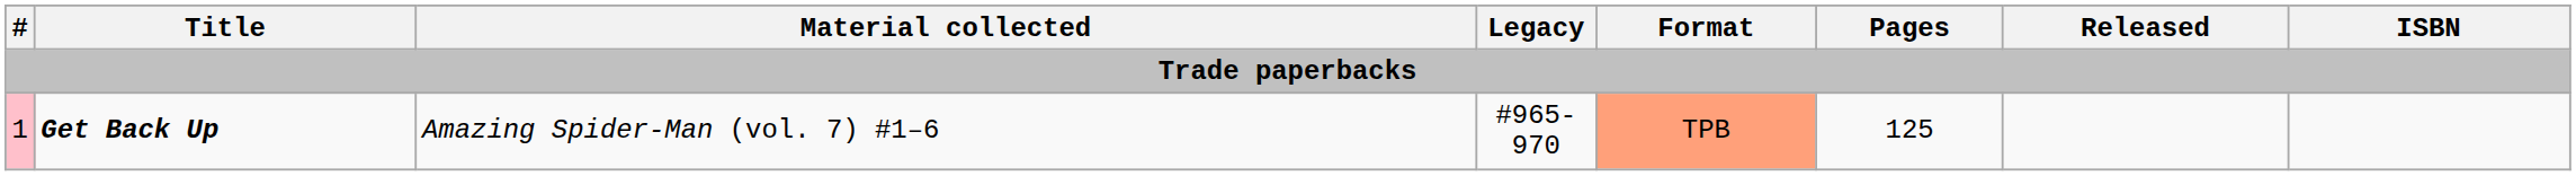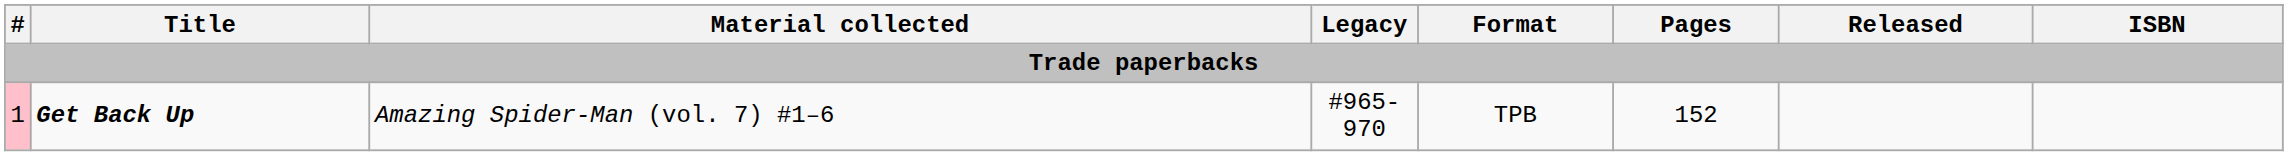Get Back Up | Format: lightsalmon background -> no background
Get Back Up | Pages: 125 -> 152
